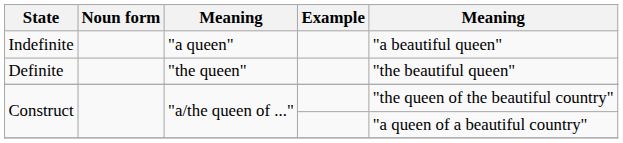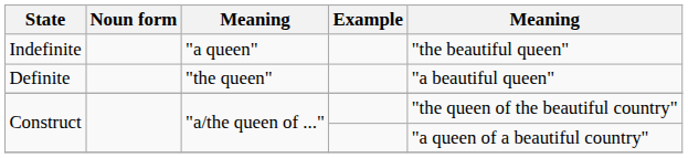Indefinite | column 5: "a beautiful queen" -> "the beautiful queen"
Definite | column 5: "the beautiful queen" -> "a beautiful queen"
